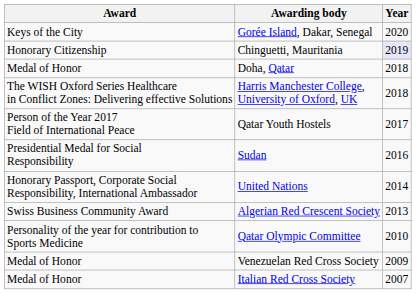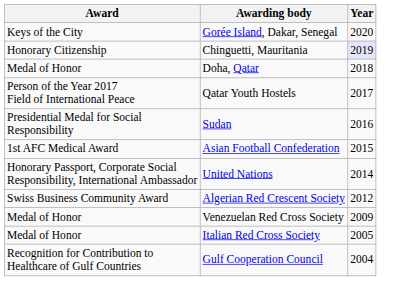- row: The WISH Oxford Series Healthcare in Conflict Zones: Delivering effective Solutions | Harris Manchester College, University of Oxford, UK | 2018
+ row: 1st AFC Medical Award | Asian Football Confederation | 2015
Algerian Red Crescent Society | Year: 2013 -> 2012
- row: Personality of the year for contribution to Sports Medicine | Qatar Olympic Committee | 2010
Italian Red Cross Society | Year: 2007 -> 2005
+ row: Recognition for Contribution to Healthcare of Gulf Countries | Gulf Cooperation Council | 2004
